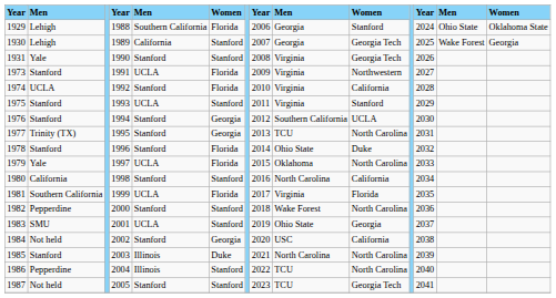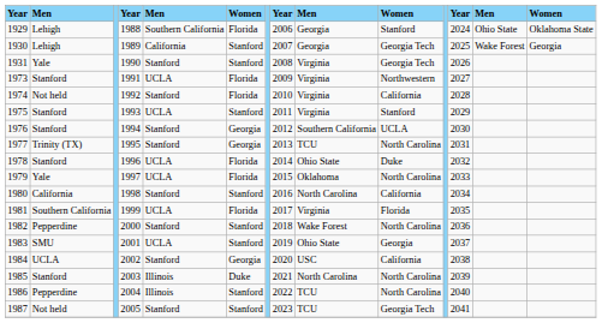1974 | column 2: UCLA -> Not held
1978 | column 5: Stanford -> UCLA
1984 | column 2: Not held -> UCLA
